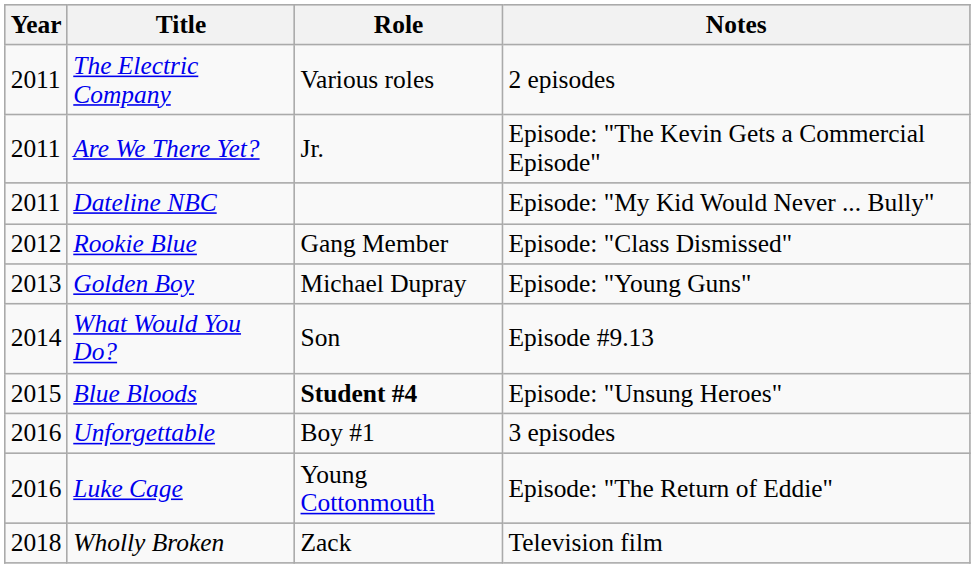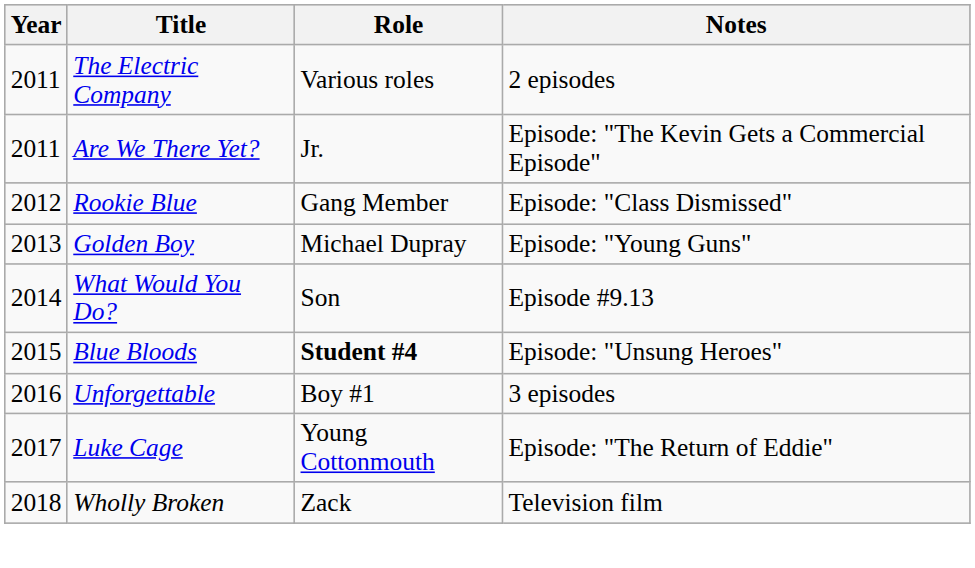- row: 2011 | Dateline NBC | Episode: "My Kid Would Never ... Bully"
Luke Cage | Year: 2016 -> 2017
